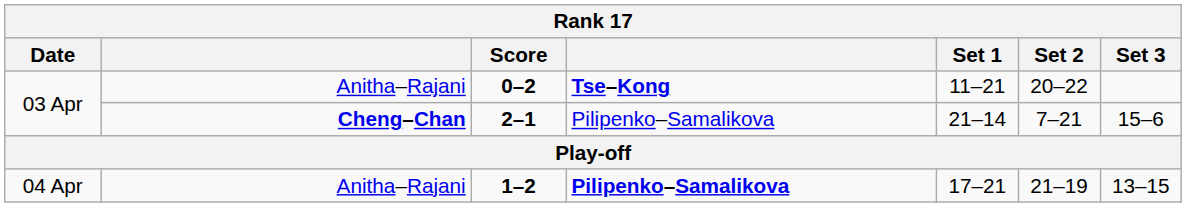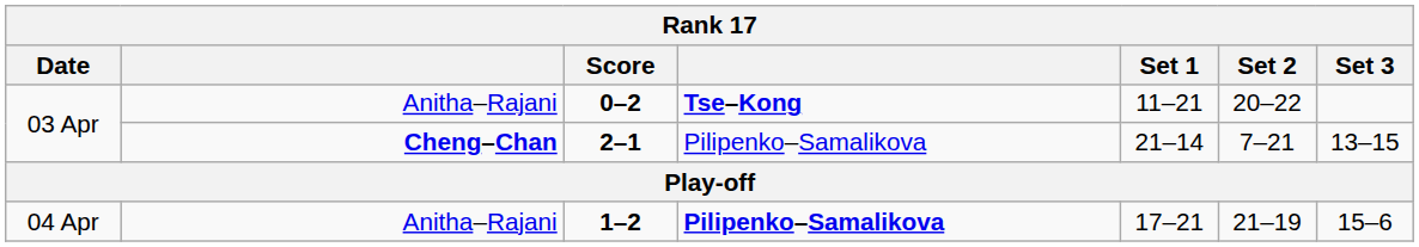2–1 | Set 3: 15–6 -> 13–15
1–2 | Set 3: 13–15 -> 15–6
